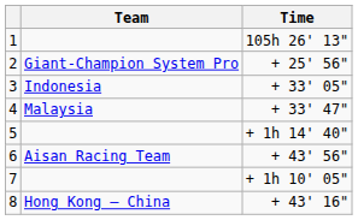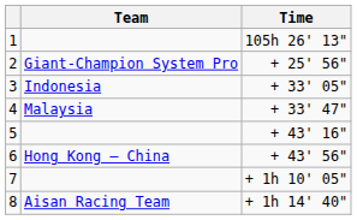5 | Time: + 1h 14' 40" -> + 43' 16"
6 | Team: Aisan Racing Team -> Hong Kong – China
8 | Team: Hong Kong – China -> Aisan Racing Team
8 | Time: + 43' 16" -> + 1h 14' 40"
